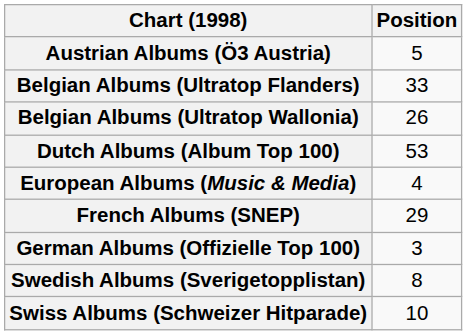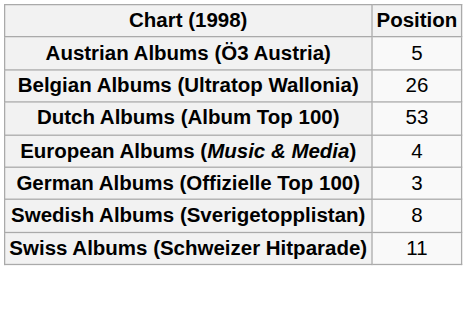- row: Belgian Albums (Ultratop Flanders) | 33
- row: French Albums (SNEP) | 29
Swiss Albums (Schweizer Hitparade) | Position: 10 -> 11
